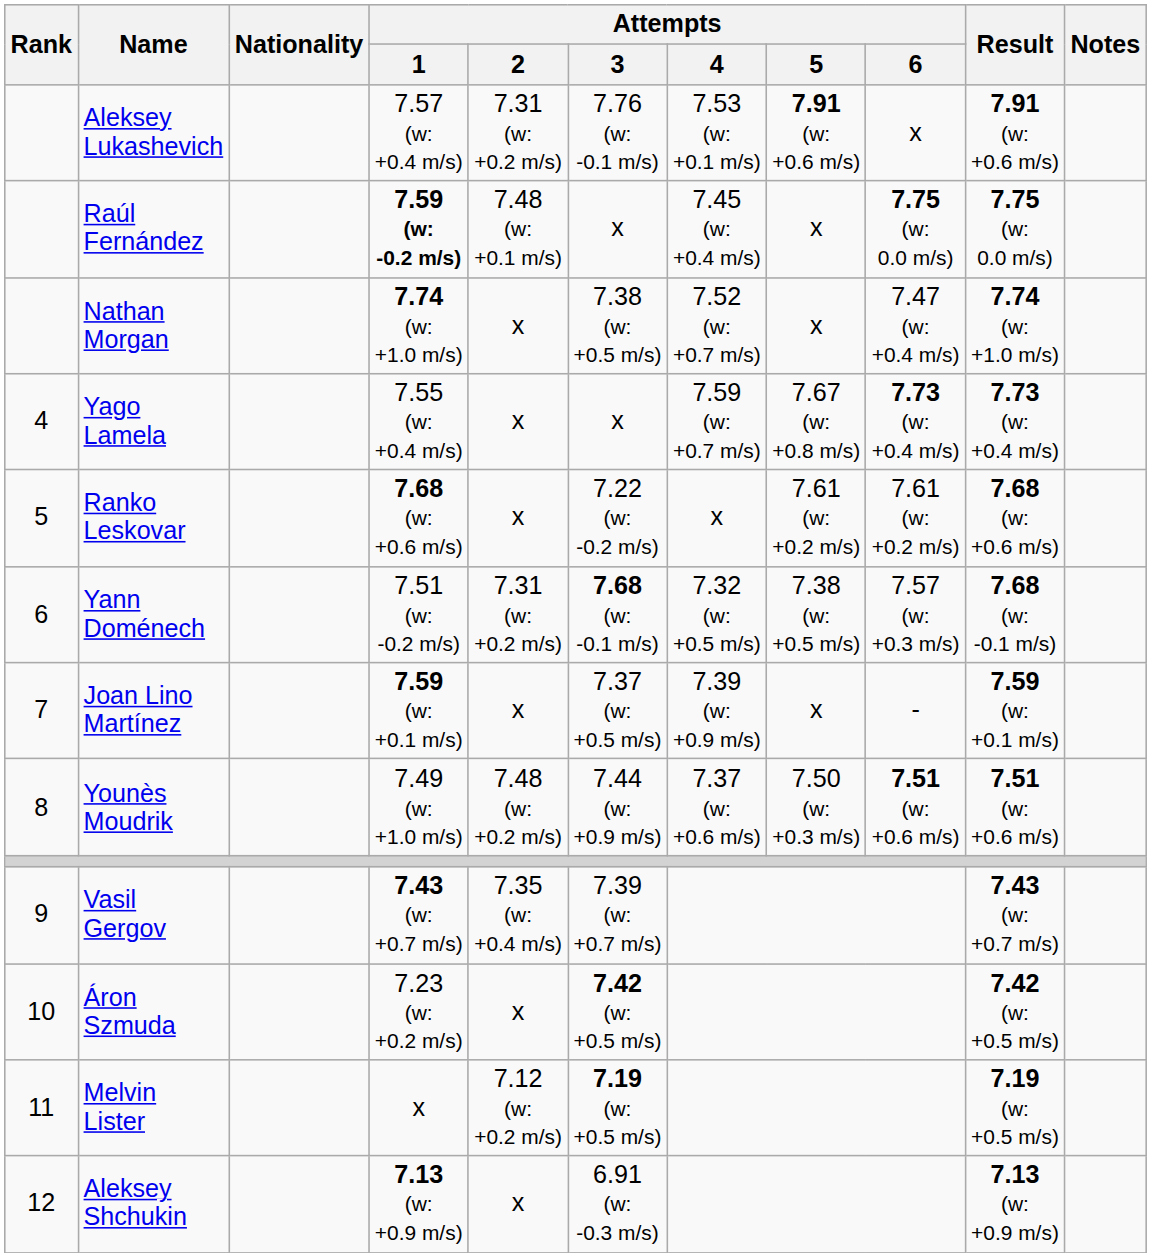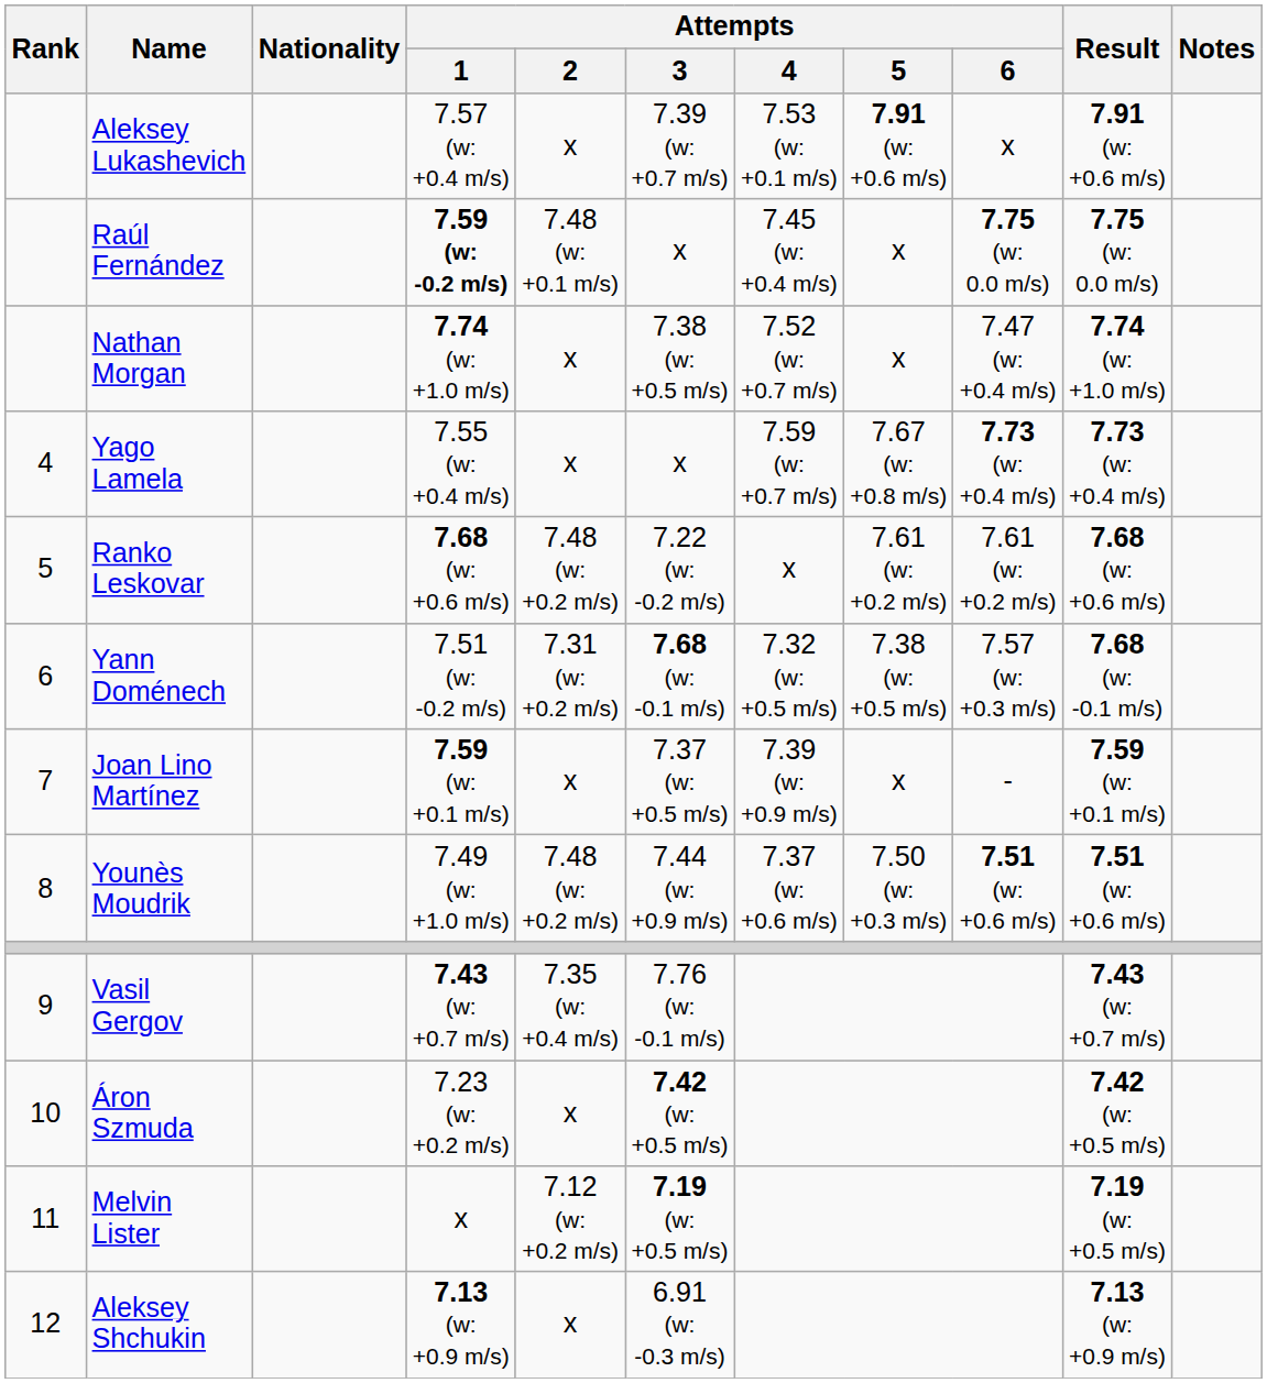Aleksey Lukashevich | Attempts / 2: 7.31 (w: +0.2 m/s) -> x
Aleksey Lukashevich | Attempts / 3: 7.76 (w: -0.1 m/s) -> 7.39 (w: +0.7 m/s)
Ranko Leskovar | Attempts / 2: x -> 7.48 (w: +0.2 m/s)
Vasil Gergov | Attempts / 3: 7.39 (w: +0.7 m/s) -> 7.76 (w: -0.1 m/s)
